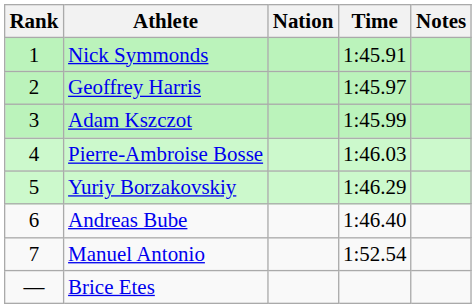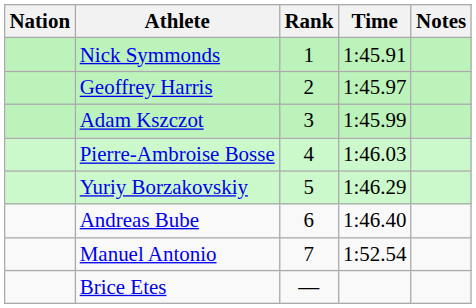columns swapped: Rank <-> Nation
